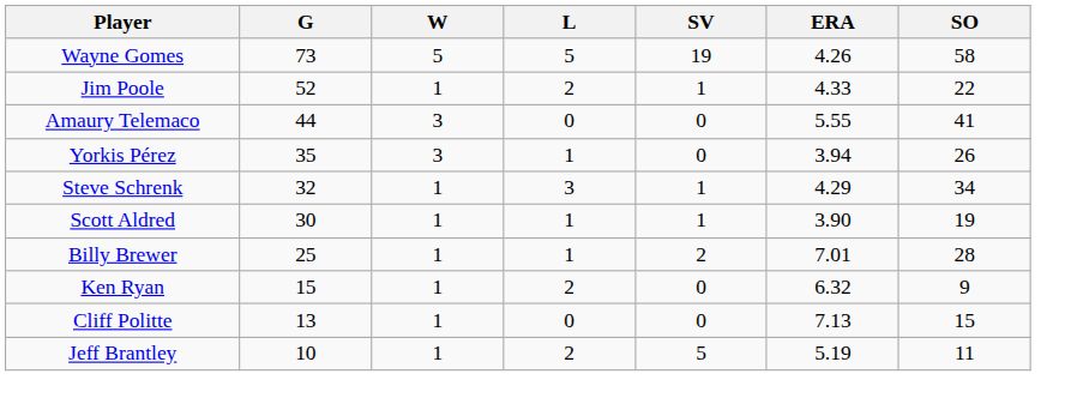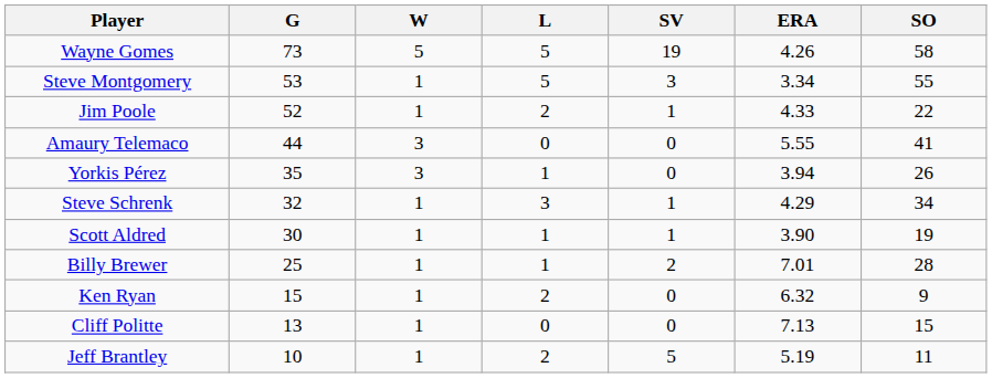+ row: Steve Montgomery | 53 | 1 | 5 | 3 | 3.34 | 55
